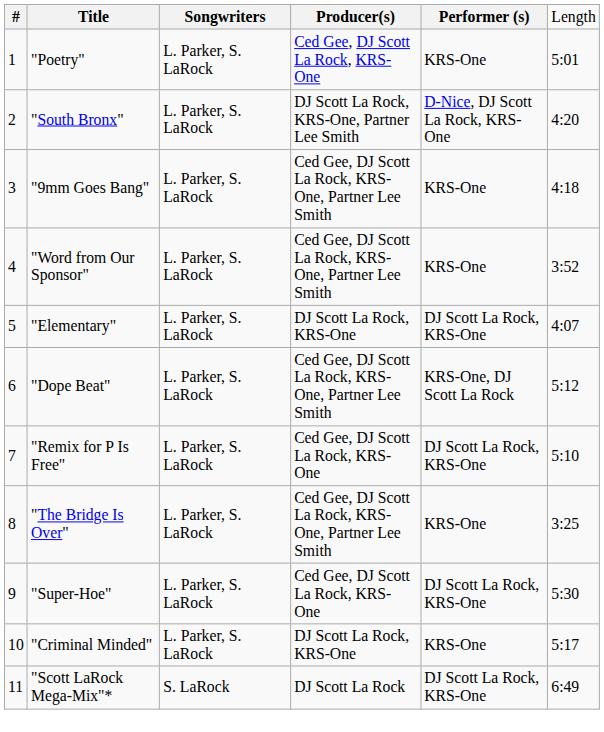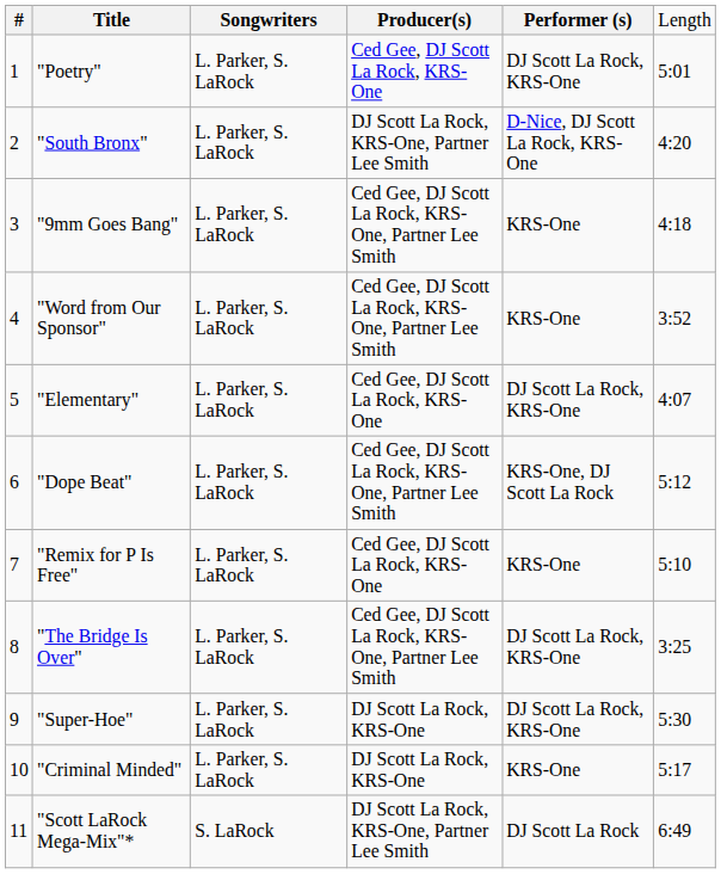"Poetry" | column 5: KRS-One -> DJ Scott La Rock, KRS-One
"Elementary" | column 4: DJ Scott La Rock, KRS-One -> Ced Gee, DJ Scott La Rock, KRS-One
"Remix for P Is Free" | column 5: DJ Scott La Rock, KRS-One -> KRS-One
"The Bridge Is Over" | column 5: KRS-One -> DJ Scott La Rock, KRS-One
"Super-Hoe" | column 4: Ced Gee, DJ Scott La Rock, KRS-One -> DJ Scott La Rock, KRS-One
"Scott LaRock Mega-Mix"* | column 4: DJ Scott La Rock -> DJ Scott La Rock, KRS-One, Partner Lee Smith
"Scott LaRock Mega-Mix"* | column 5: DJ Scott La Rock, KRS-One -> DJ Scott La Rock
